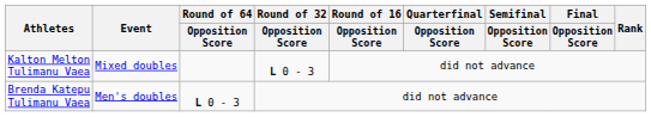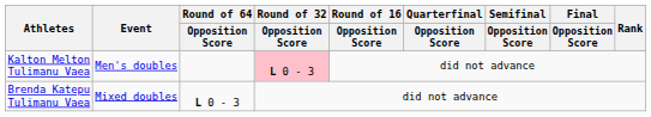Kalton Melton Tulimanu Vaea | Event: Mixed doubles -> Men's doubles
Kalton Melton Tulimanu Vaea | Round of 32 / Opposition Score: no background -> pink background
Brenda Katepu Tulimanu Vaea | Event: Men's doubles -> Mixed doubles
